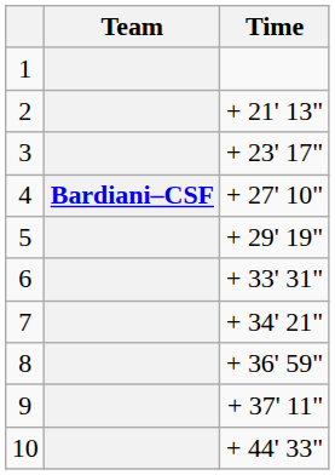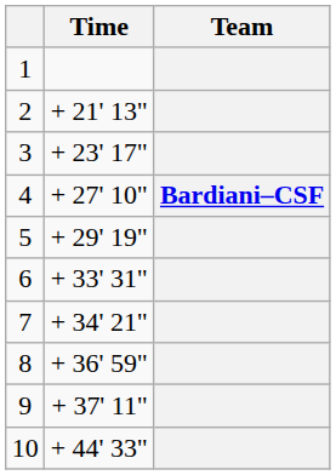columns swapped: Team <-> Time
